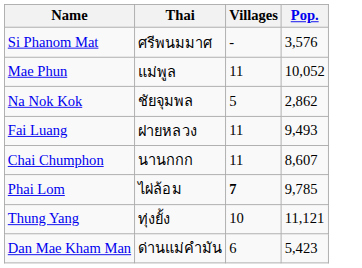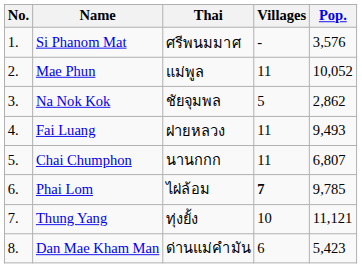+ column: No. | 1. | 2. | 3. | 4. | 5. | 6. | 7. | 8.
Chai Chumphon | Pop.: 8,607 -> 6,807
